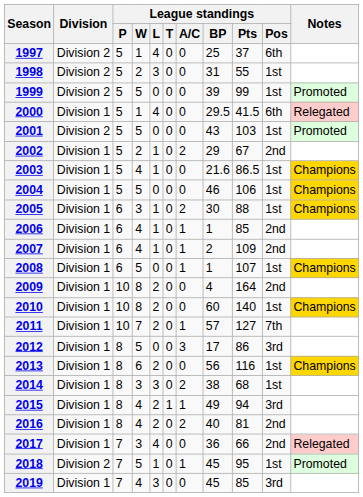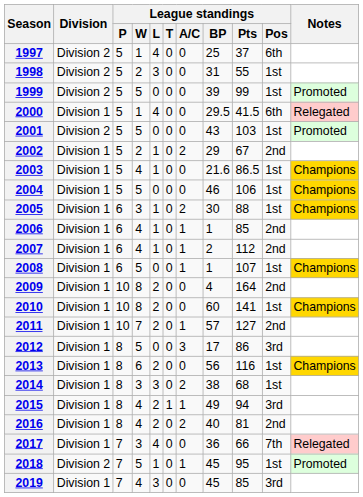2007 | League standings / Pts: 109 -> 112
2010 | League standings / Pts: 140 -> 141
2011 | League standings / Pos: 7th -> 2nd
2017 | League standings / Pos: 2nd -> 7th
